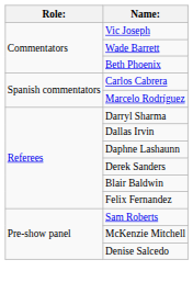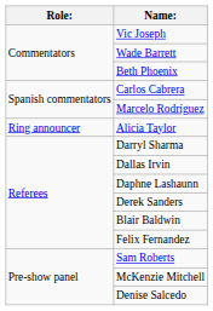+ row: Ring announcer | Alicia Taylor
